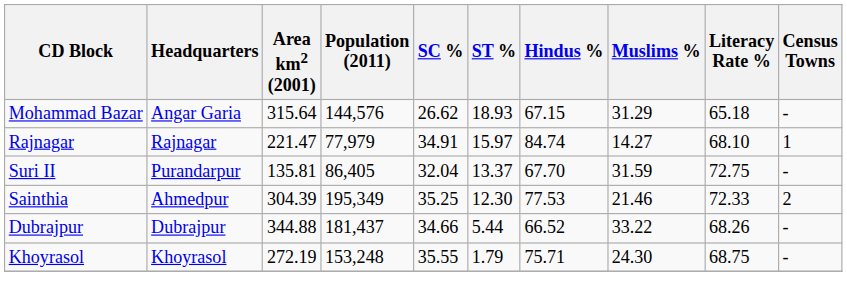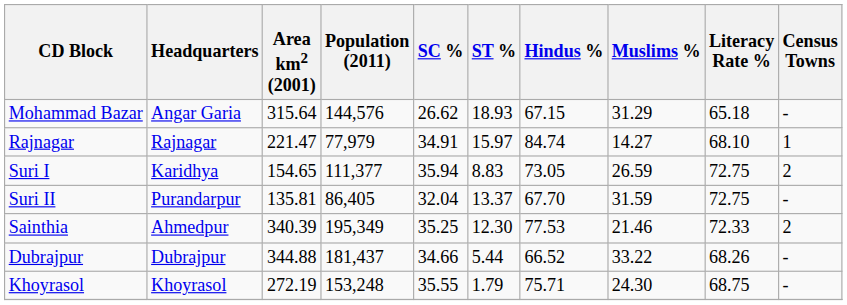+ row: Suri I | Karidhya | 154.65 | 111,377 | 35.94 | 8.83 | 73.05 | 26.59 | 72.75 | 2
Sainthia | Area km2 (2001): 304.39 -> 340.39
